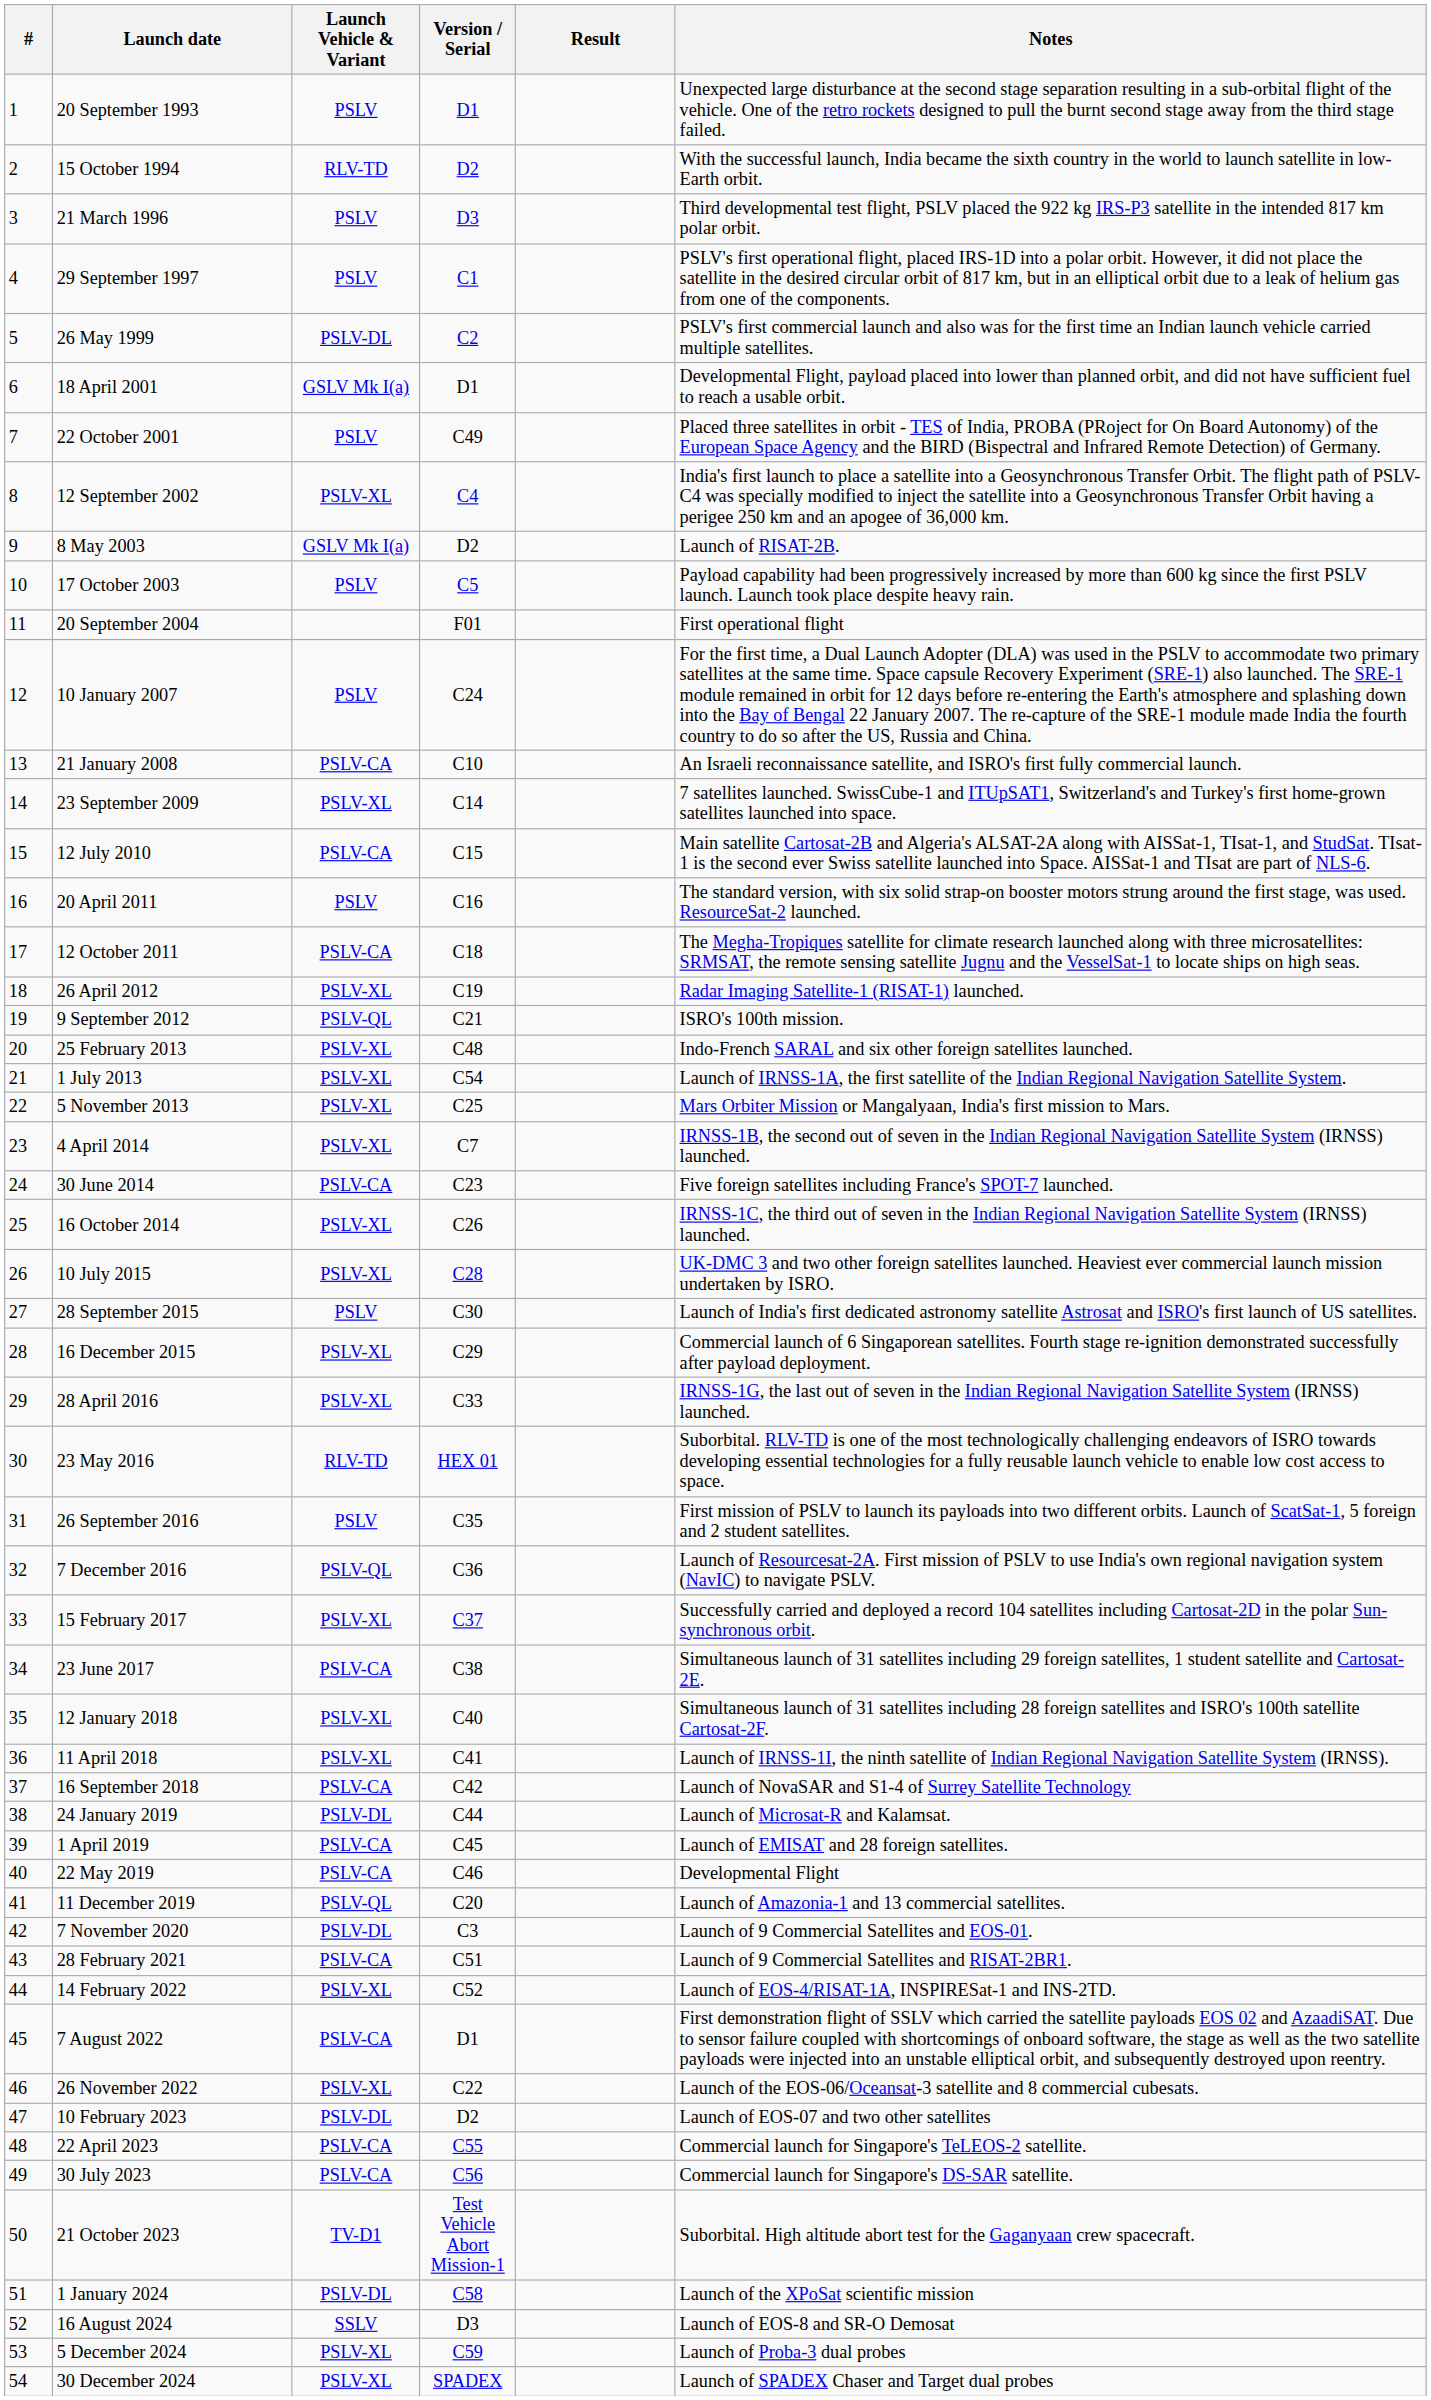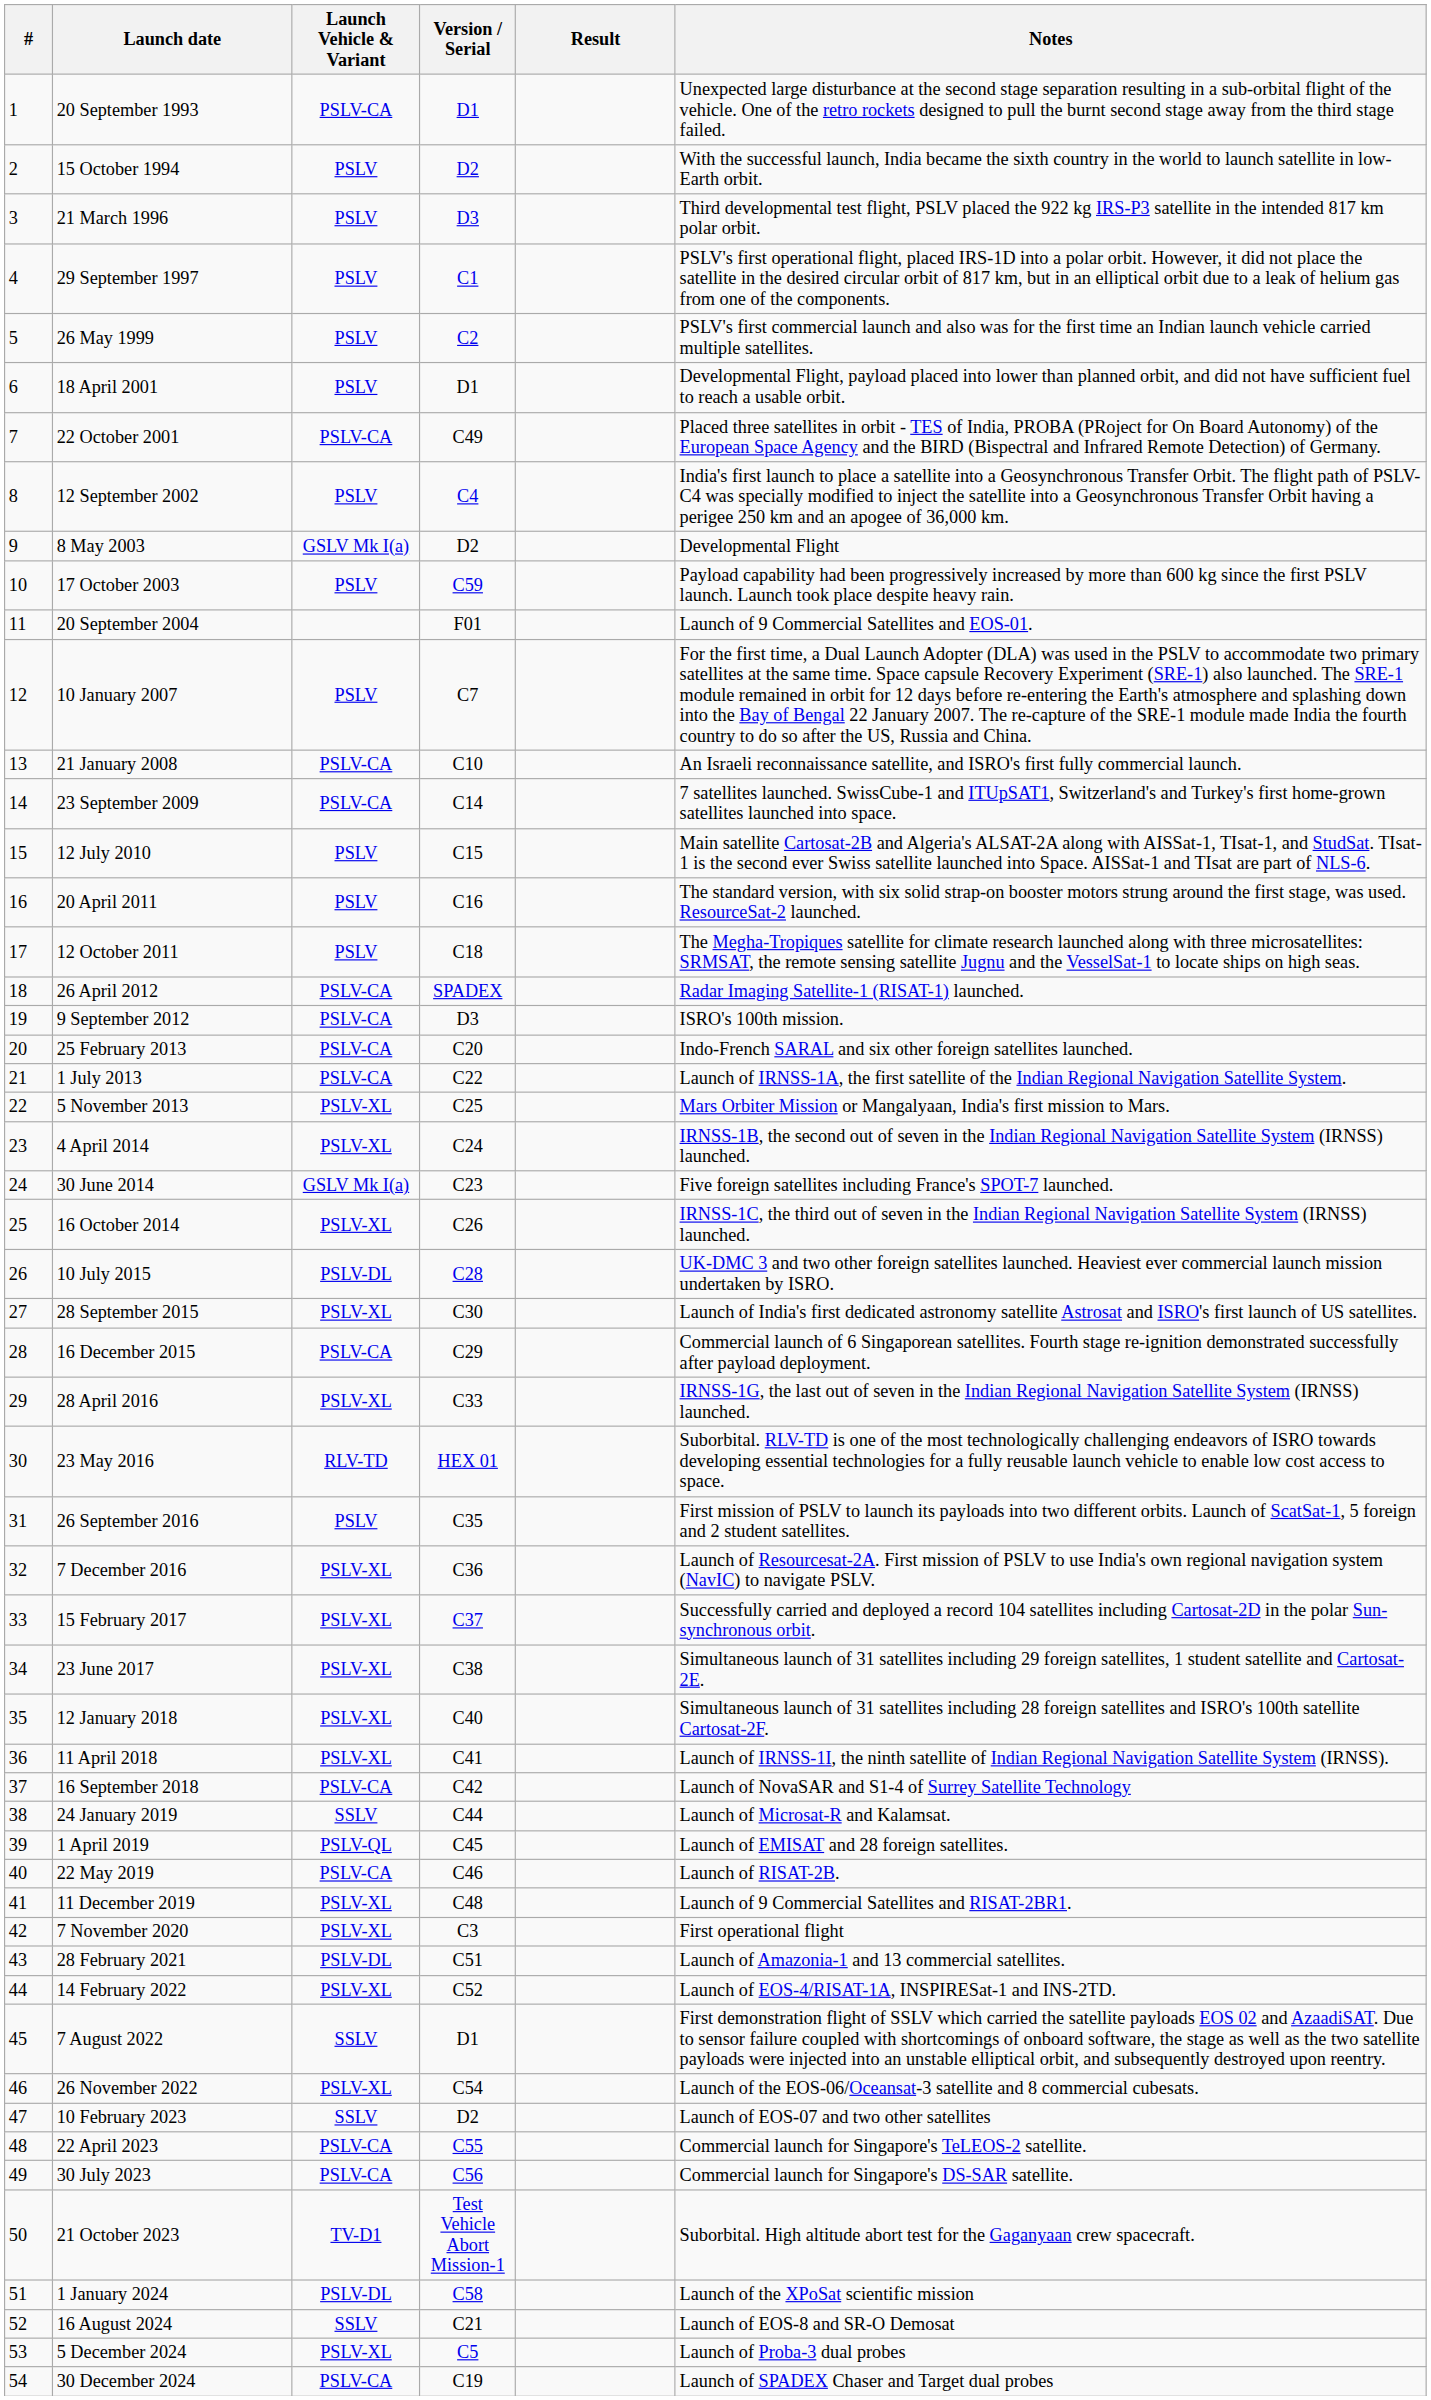20 September 1993 | Launch Vehicle & Variant: PSLV -> PSLV-CA
15 October 1994 | Launch Vehicle & Variant: RLV-TD -> PSLV
26 May 1999 | Launch Vehicle & Variant: PSLV-DL -> PSLV
18 April 2001 | Launch Vehicle & Variant: GSLV Mk I(a) -> PSLV
22 October 2001 | Launch Vehicle & Variant: PSLV -> PSLV-CA
12 September 2002 | Launch Vehicle & Variant: PSLV-XL -> PSLV
8 May 2003 | Notes: Launch of RISAT-2B. -> Developmental Flight
17 October 2003 | Version / Serial: C5 -> C59
20 September 2004 | Notes: First operational flight -> Launch of 9 Commercial Satellites and EOS-01.
10 January 2007 | Version / Serial: C24 -> C7
23 September 2009 | Launch Vehicle & Variant: PSLV-XL -> PSLV-CA
12 July 2010 | Launch Vehicle & Variant: PSLV-CA -> PSLV
12 October 2011 | Launch Vehicle & Variant: PSLV-CA -> PSLV
26 April 2012 | Launch Vehicle & Variant: PSLV-XL -> PSLV-CA
26 April 2012 | Version / Serial: C19 -> SPADEX
9 September 2012 | Launch Vehicle & Variant: PSLV-QL -> PSLV-CA
9 September 2012 | Version / Serial: C21 -> D3
25 February 2013 | Launch Vehicle & Variant: PSLV-XL -> PSLV-CA
25 February 2013 | Version / Serial: C48 -> C20
1 July 2013 | Launch Vehicle & Variant: PSLV-XL -> PSLV-CA
1 July 2013 | Version / Serial: C54 -> C22
4 April 2014 | Version / Serial: C7 -> C24
30 June 2014 | Launch Vehicle & Variant: PSLV-CA -> GSLV Mk I(a)
10 July 2015 | Launch Vehicle & Variant: PSLV-XL -> PSLV-DL
28 September 2015 | Launch Vehicle & Variant: PSLV -> PSLV-XL
16 December 2015 | Launch Vehicle & Variant: PSLV-XL -> PSLV-CA
7 December 2016 | Launch Vehicle & Variant: PSLV-QL -> PSLV-XL
23 June 2017 | Launch Vehicle & Variant: PSLV-CA -> PSLV-XL
24 January 2019 | Launch Vehicle & Variant: PSLV-DL -> SSLV
1 April 2019 | Launch Vehicle & Variant: PSLV-CA -> PSLV-QL
22 May 2019 | Notes: Developmental Flight -> Launch of RISAT-2B.
11 December 2019 | Launch Vehicle & Variant: PSLV-QL -> PSLV-XL
11 December 2019 | Version / Serial: C20 -> C48
11 December 2019 | Notes: Launch of Amazonia-1 and 13 commercial satellites. -> Launch of 9 Commercial Satellites and RISAT-2BR1.
7 November 2020 | Launch Vehicle & Variant: PSLV-DL -> PSLV-XL
7 November 2020 | Notes: Launch of 9 Commercial Satellites and EOS-01. -> First operational flight
28 February 2021 | Launch Vehicle & Variant: PSLV-CA -> PSLV-DL
28 February 2021 | Notes: Launch of 9 Commercial Satellites and RISAT-2BR1. -> Launch of Amazonia-1 and 13 commercial satellites.
7 August 2022 | Launch Vehicle & Variant: PSLV-CA -> SSLV
26 November 2022 | Version / Serial: C22 -> C54
10 February 2023 | Launch Vehicle & Variant: PSLV-DL -> SSLV
16 August 2024 | Version / Serial: D3 -> C21
5 December 2024 | Version / Serial: C59 -> C5
30 December 2024 | Launch Vehicle & Variant: PSLV-XL -> PSLV-CA
30 December 2024 | Version / Serial: SPADEX -> C19
